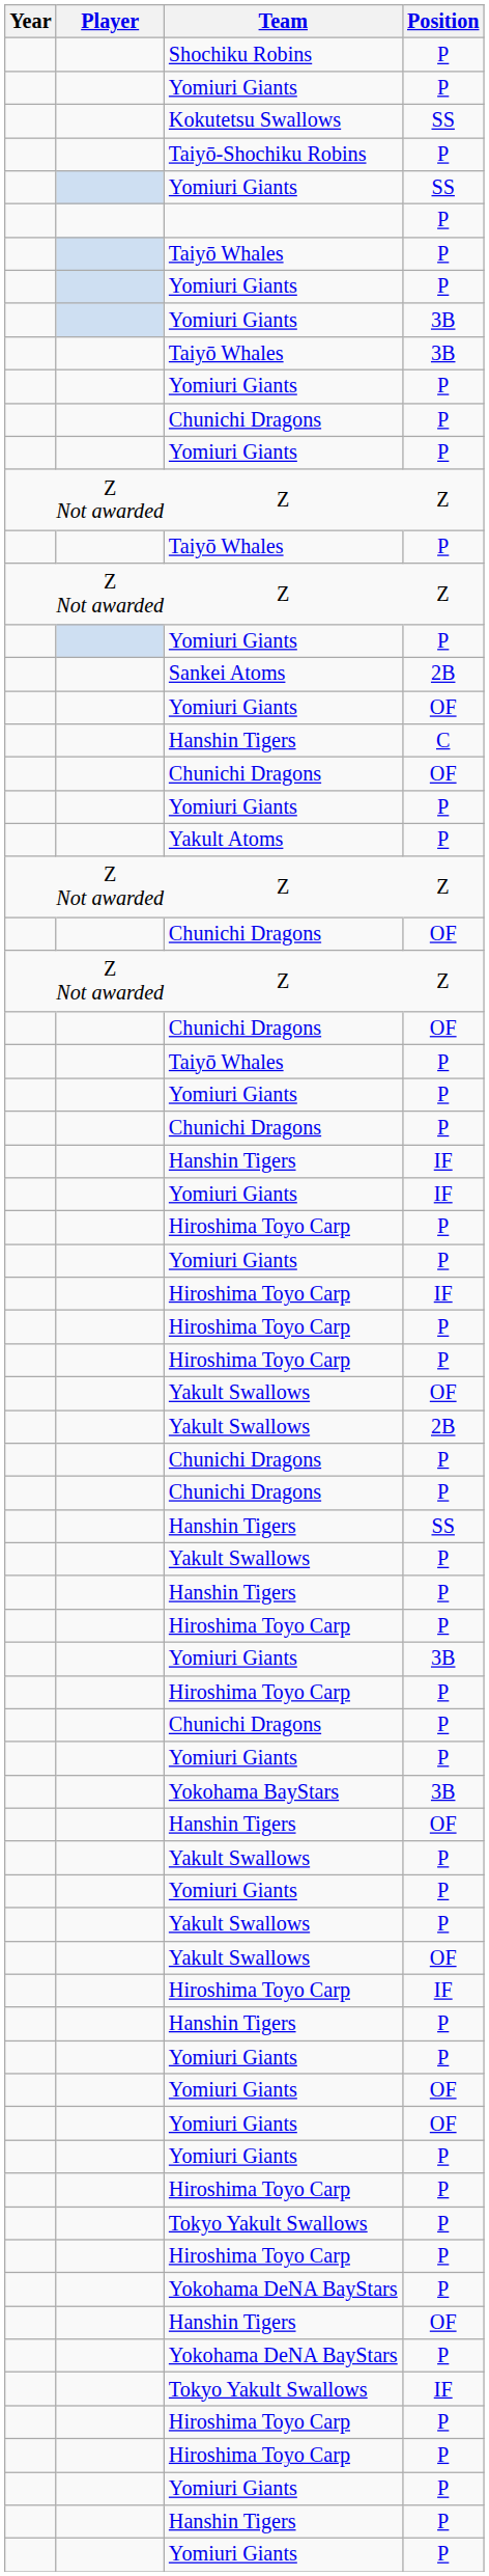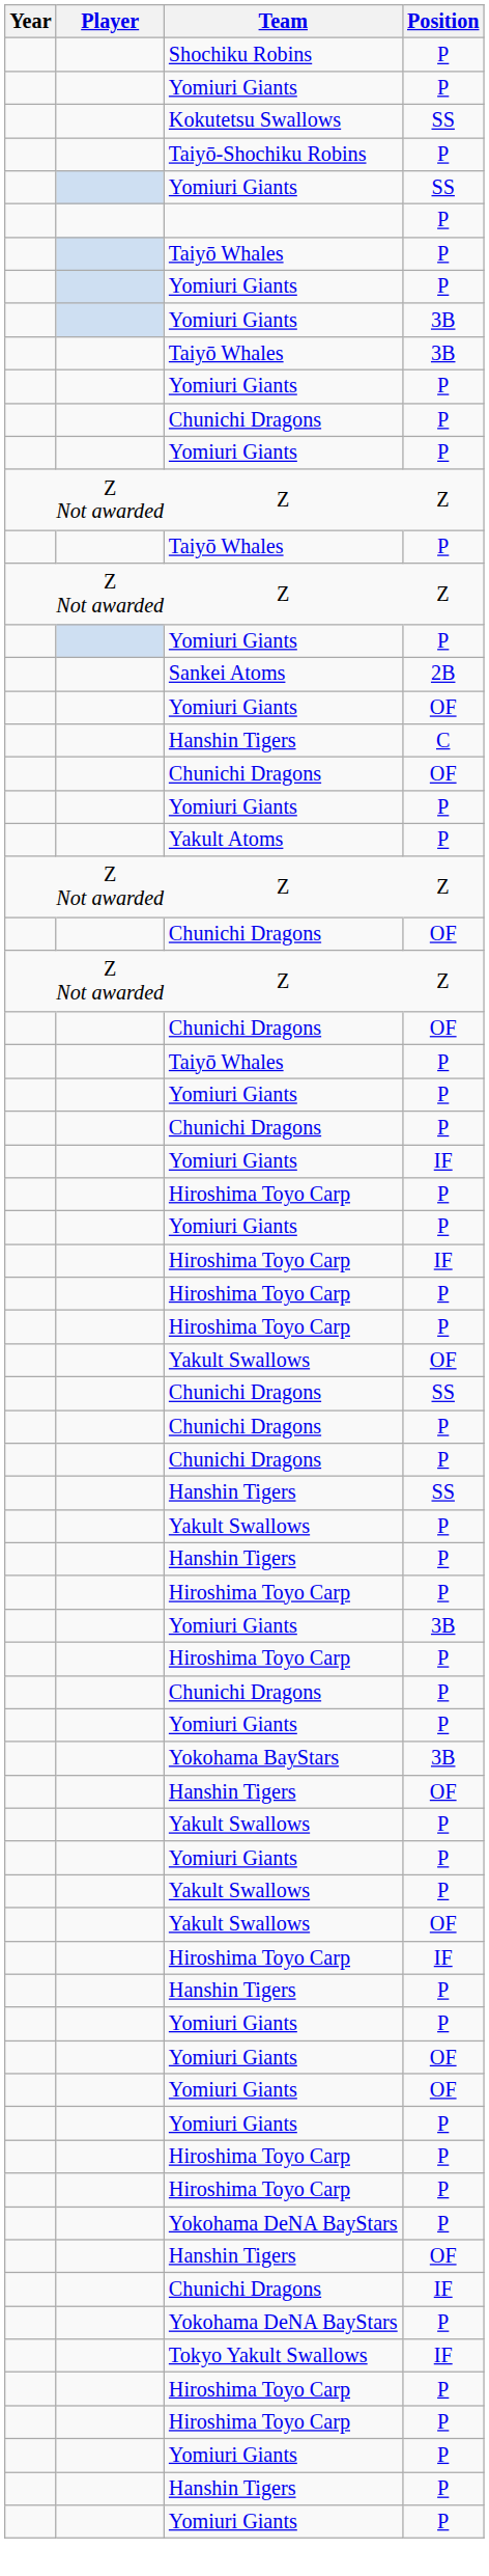- row: Hanshin Tigers | IF
+ row: Chunichi Dragons | SS
- row: Yakult Swallows | 2B
- row: Tokyo Yakult Swallows | P
+ row: Chunichi Dragons | IF
